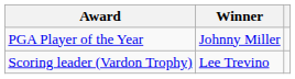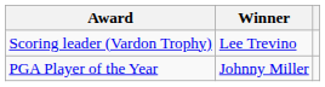rows swapped: PGA Player of the Year <-> Scoring leader (Vardon Trophy)
